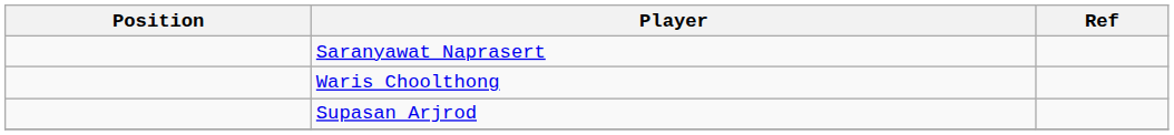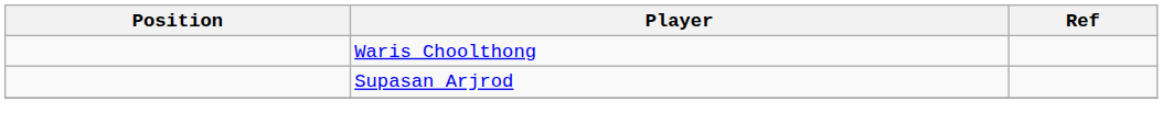- row: Saranyawat Naprasert
